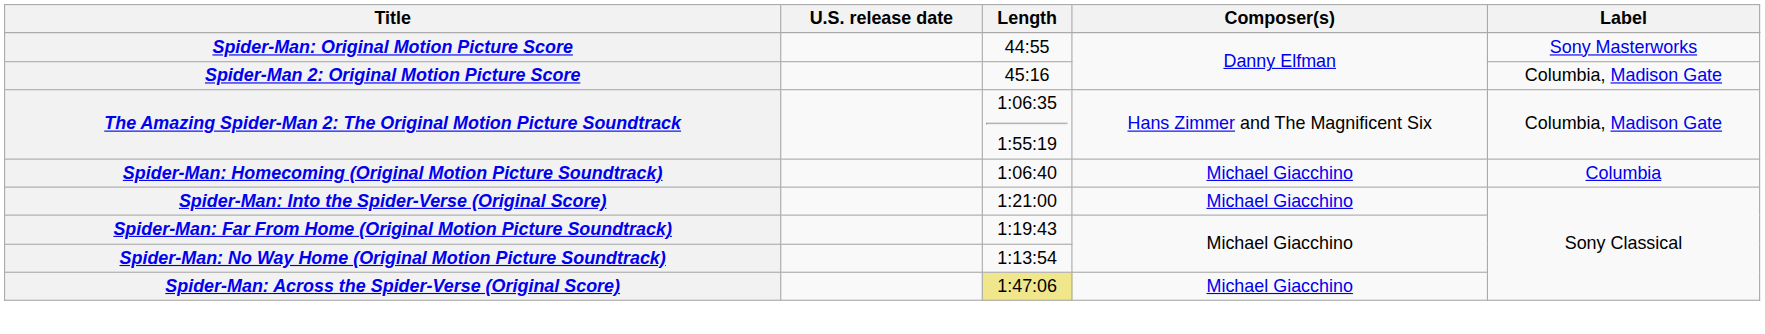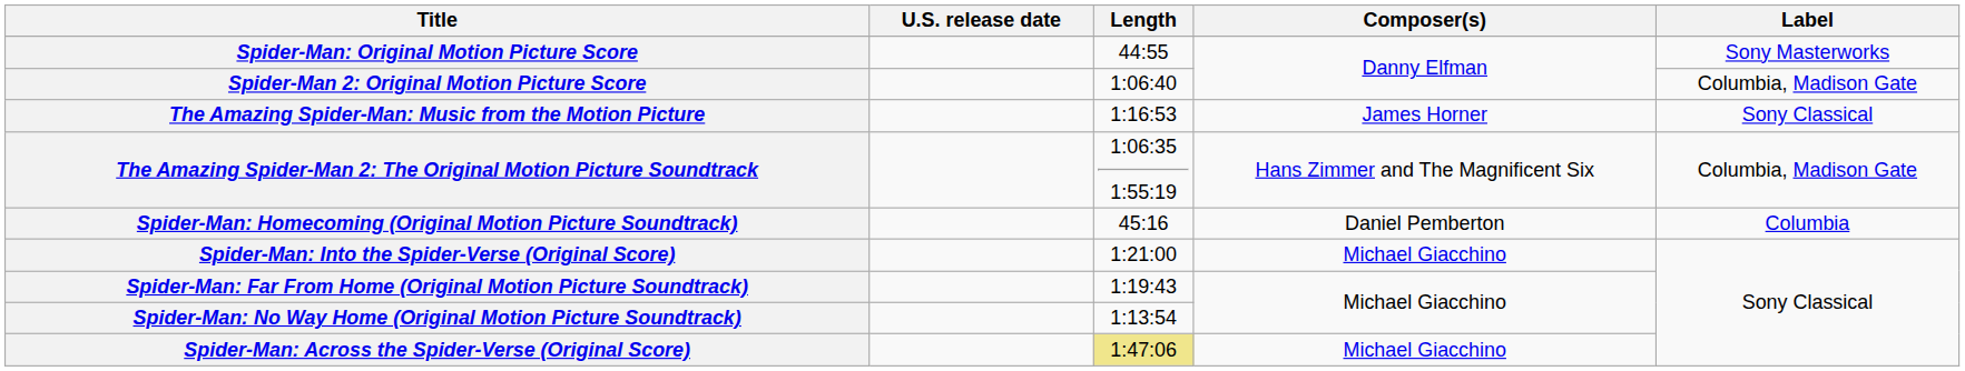Spider-Man 2: Original Motion Picture Score | Length: 45:16 -> 1:06:40
+ row: The Amazing Spider-Man: Music from the Motion Picture | 1:16:53 | James Horner | Sony Classical
Spider-Man: Homecoming (Original Motion Picture Soundtrack) | Length: 1:06:40 -> 45:16
Spider-Man: Homecoming (Original Motion Picture Soundtrack) | Composer(s): Michael Giacchino -> Daniel Pemberton
